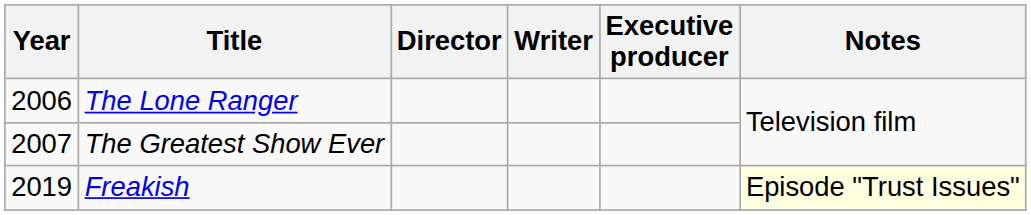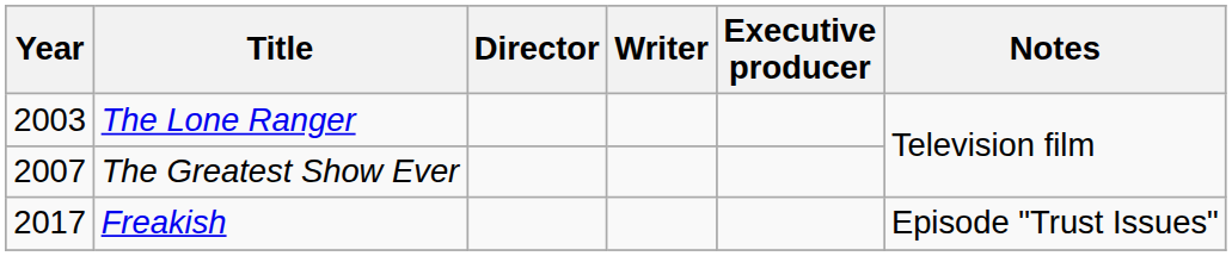The Lone Ranger | Year: 2006 -> 2003
Freakish | Year: 2019 -> 2017
Freakish | Notes: lightyellow background -> no background
